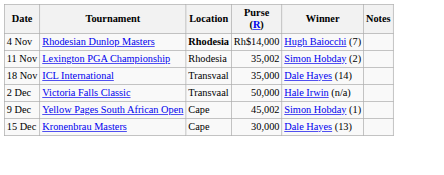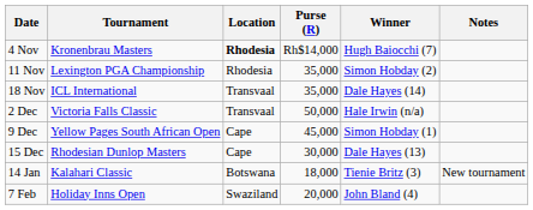4 Nov | Tournament: Rhodesian Dunlop Masters -> Kronenbrau Masters
11 Nov | Purse (R): 35,002 -> 35,000
9 Dec | Purse (R): 45,002 -> 45,000
15 Dec | Tournament: Kronenbrau Masters -> Rhodesian Dunlop Masters
+ row: 14 Jan | Kalahari Classic | Botswana | 18,000 | Tienie Britz (3) | New tournament
+ row: 7 Feb | Holiday Inns Open | Swaziland | 20,000 | John Bland (4)
